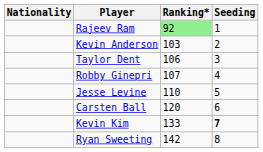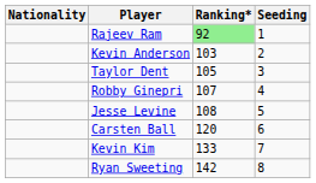Taylor Dent | Ranking*: 106 -> 105
Jesse Levine | Ranking*: 110 -> 108
Kevin Kim | Seeding: bold -> normal
